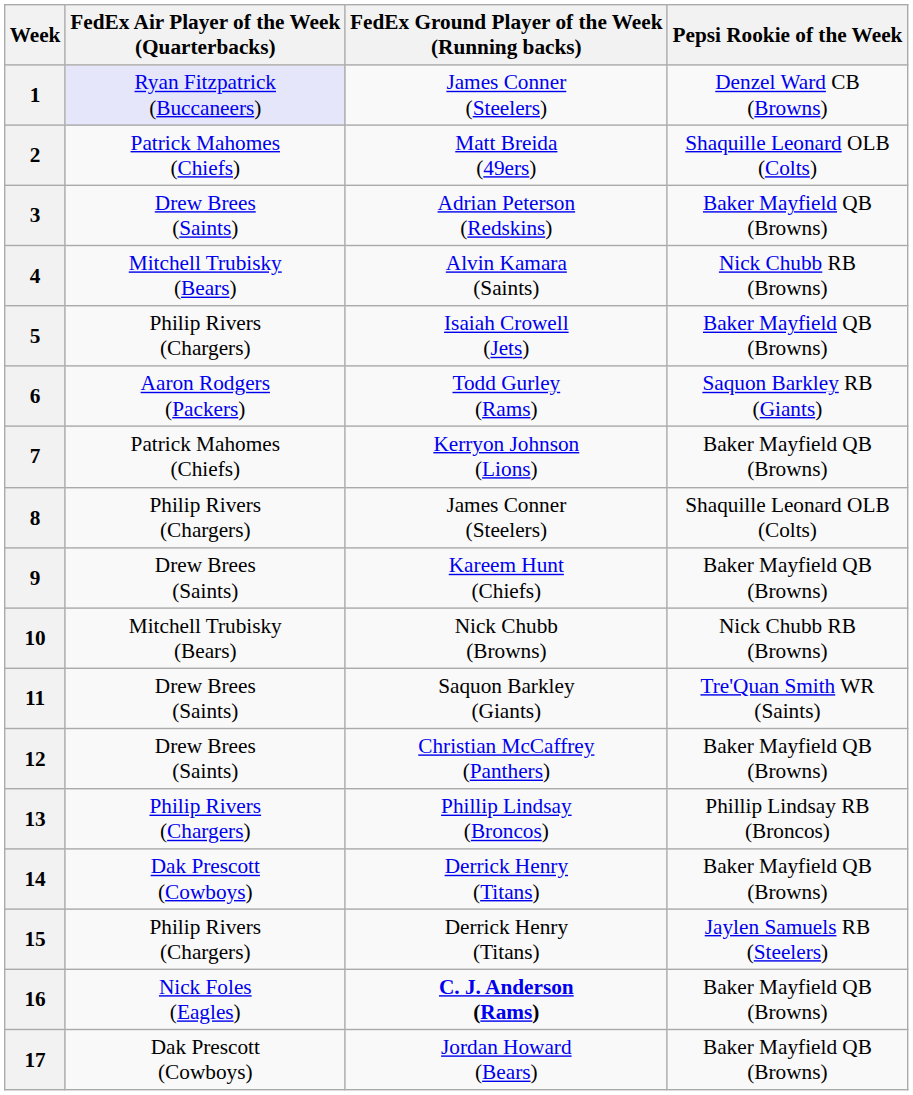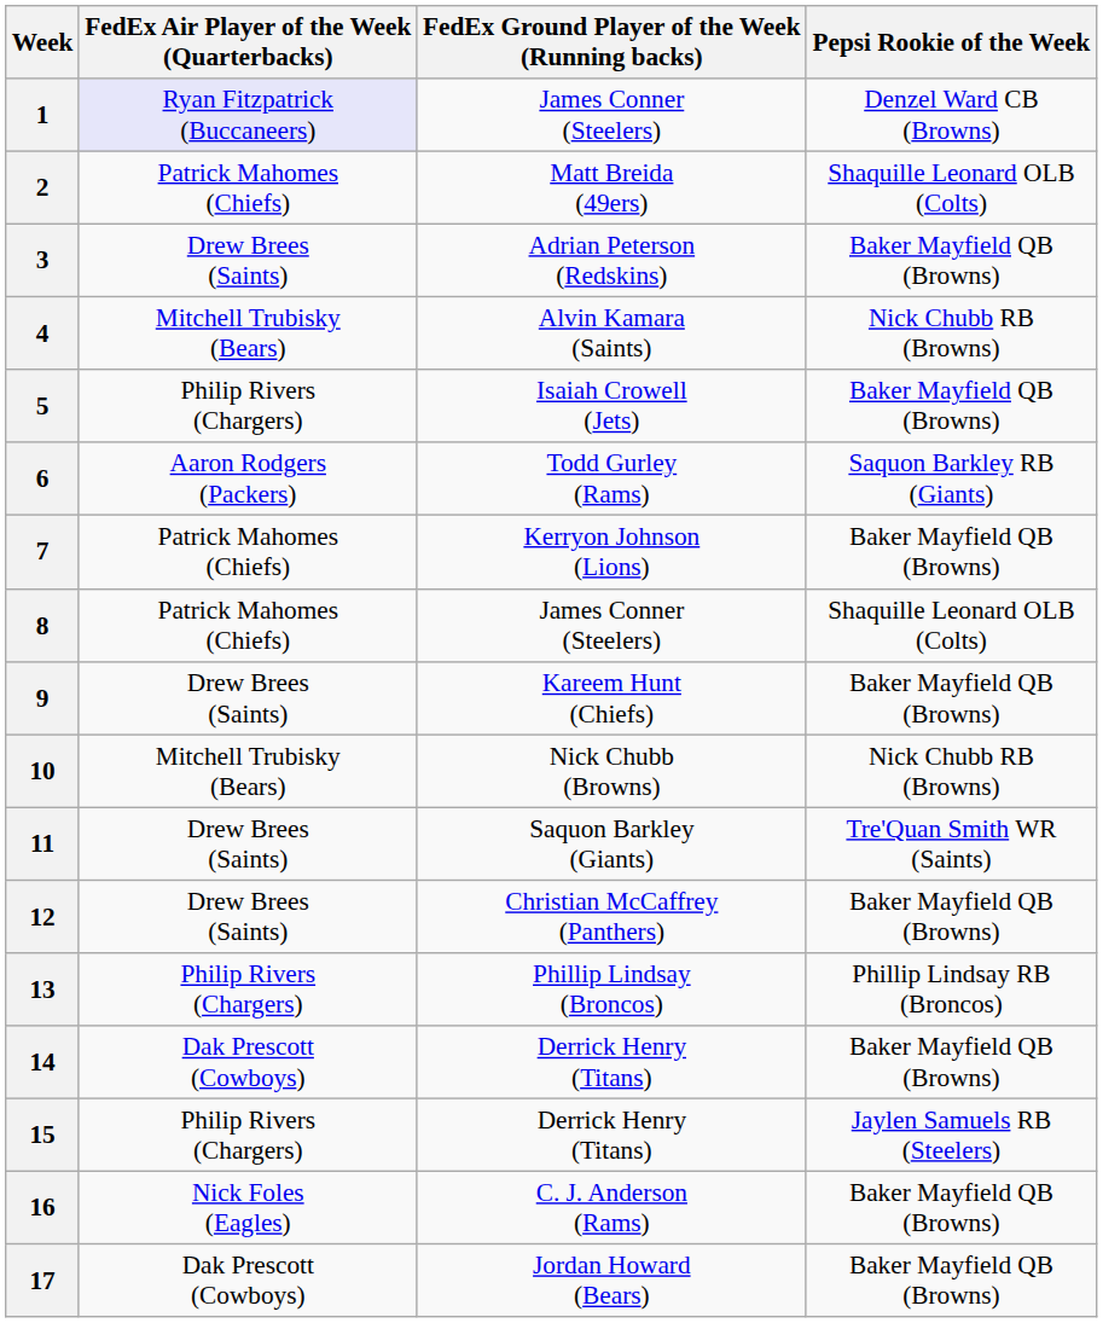8 | FedEx Air Player of the Week (Quarterbacks): Philip Rivers (Chargers) -> Patrick Mahomes (Chiefs)
16 | FedEx Ground Player of the Week (Running backs): bold -> normal
